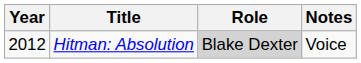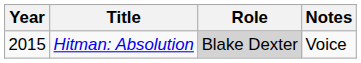Hitman: Absolution | Year: 2012 -> 2015
